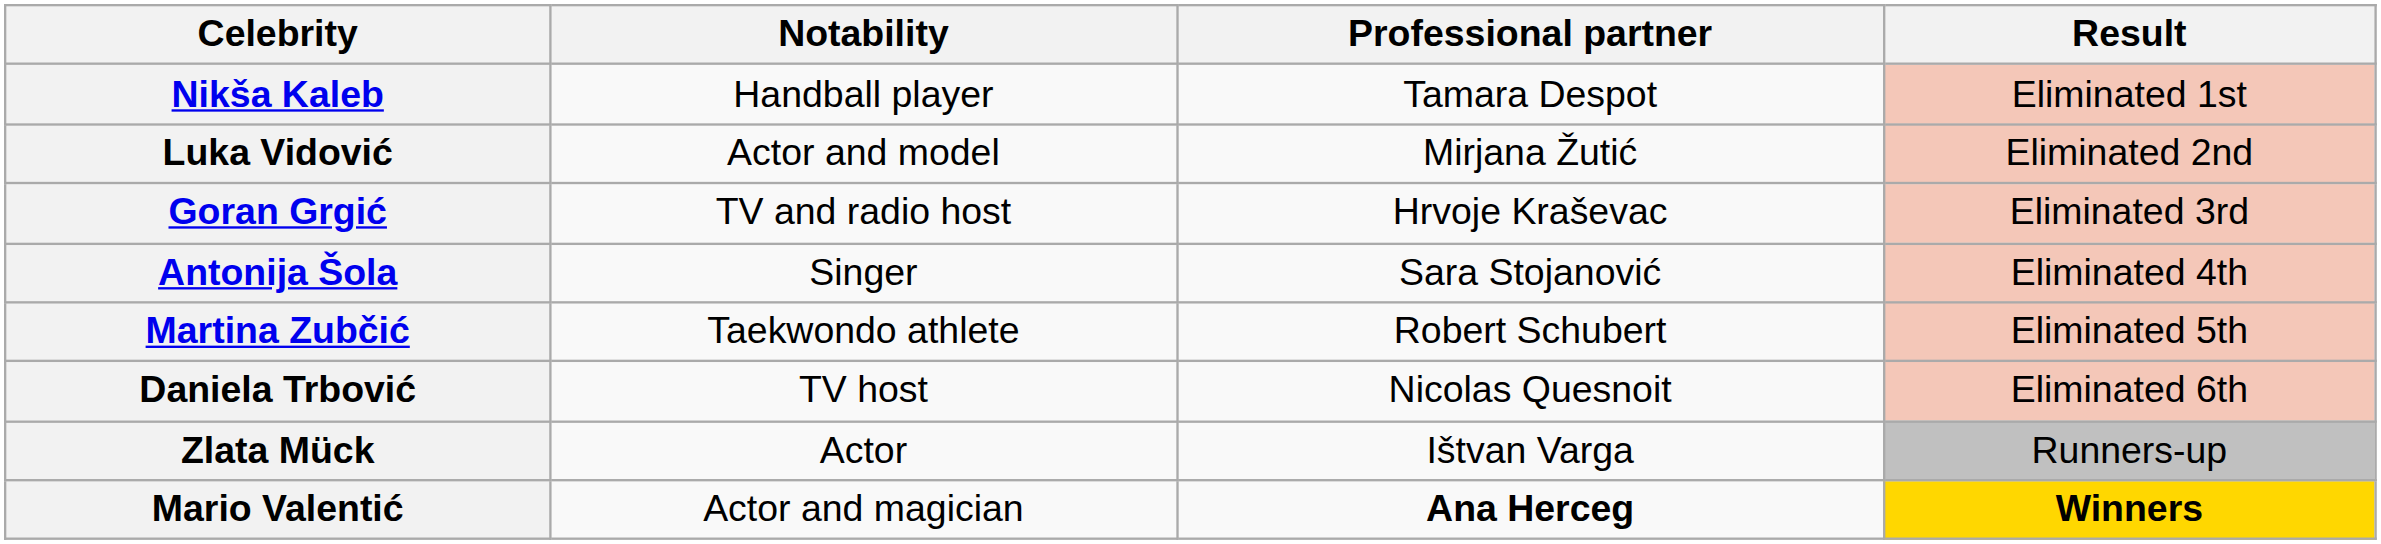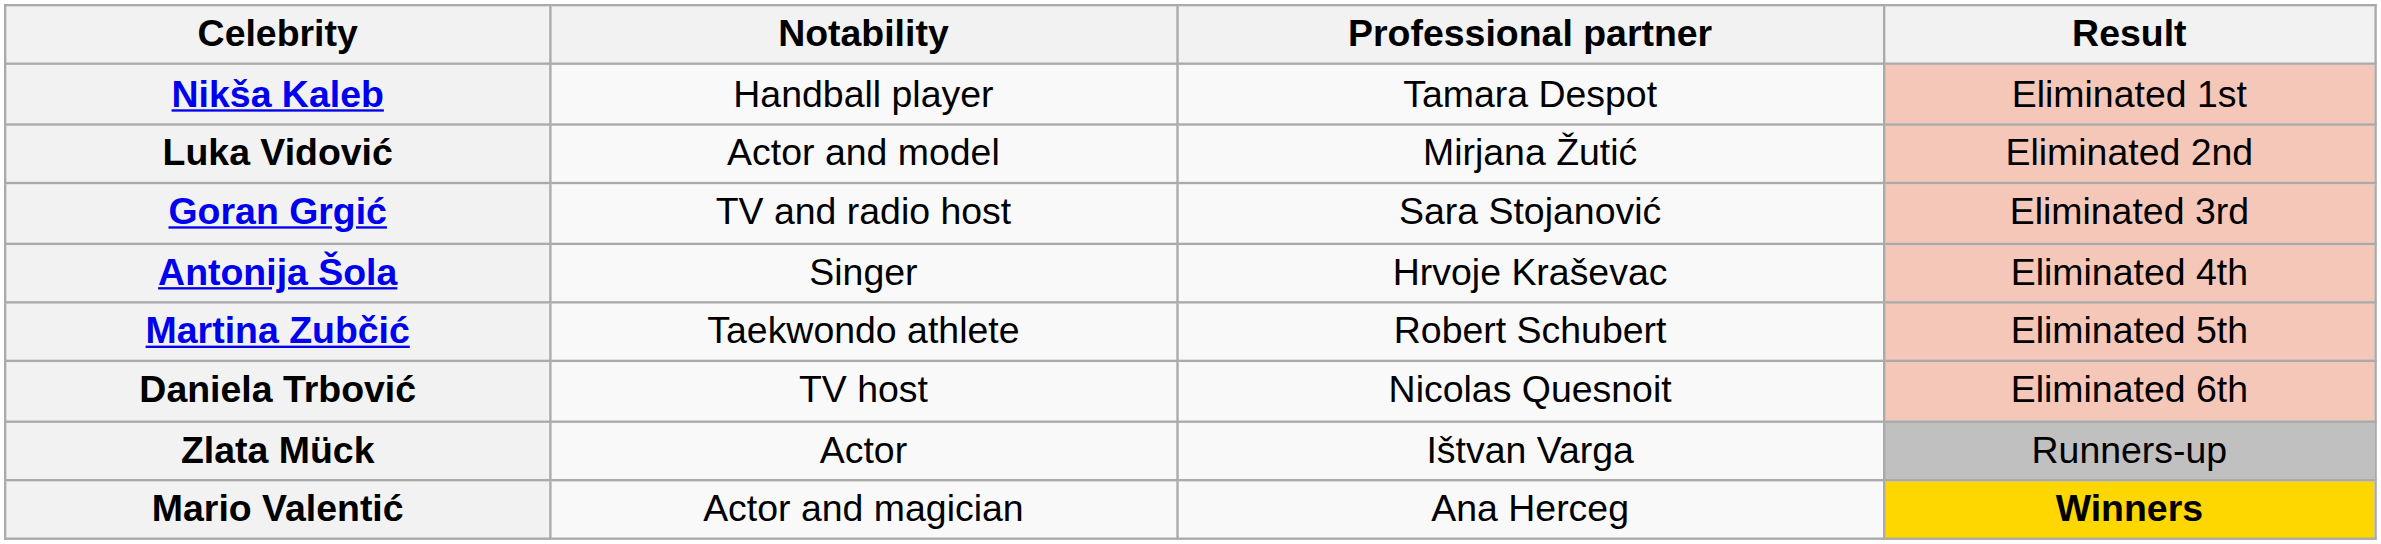Goran Grgić | Professional partner: Hrvoje Kraševac -> Sara Stojanović
Antonija Šola | Professional partner: Sara Stojanović -> Hrvoje Kraševac
Mario Valentić | Professional partner: bold -> normal
